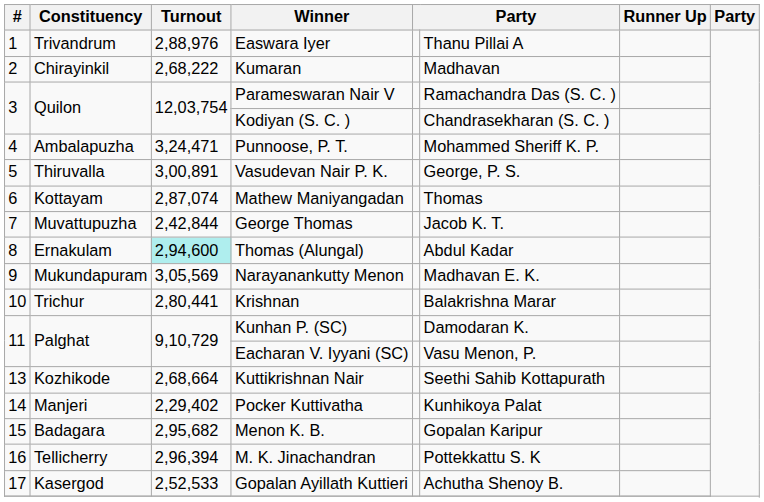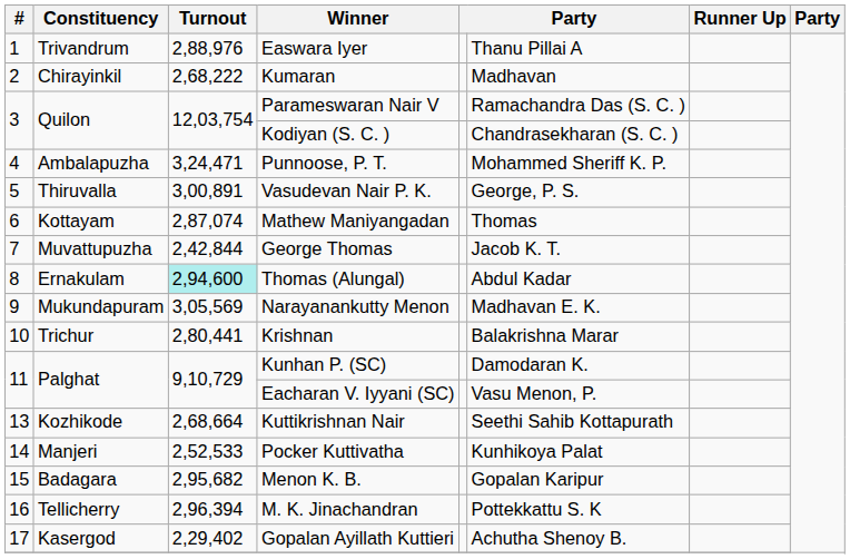Pocker Kuttivatha | Turnout: 2,29,402 -> 2,52,533
Gopalan Ayillath Kuttieri | Turnout: 2,52,533 -> 2,29,402
